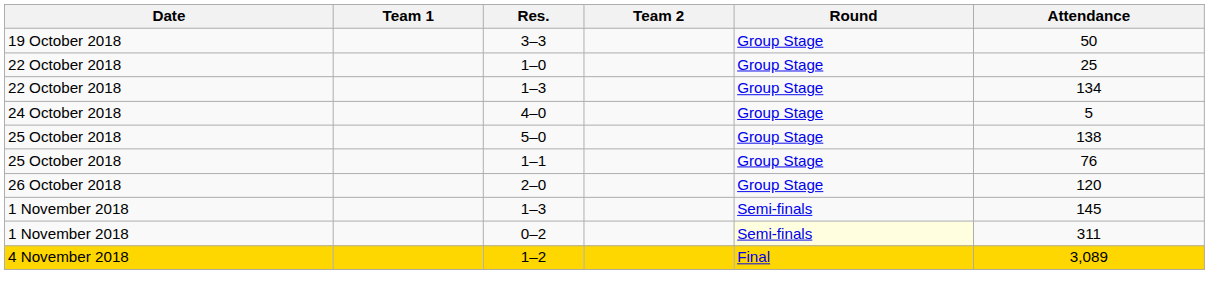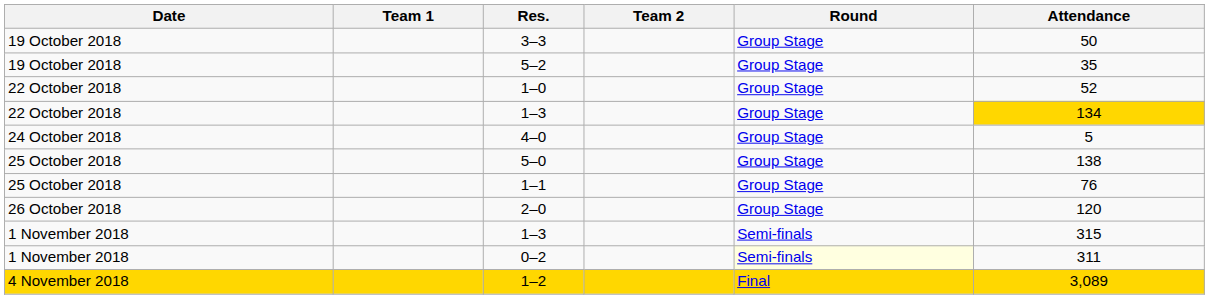+ row: 19 October 2018 | 5–2 | Group Stage | 35
1–0 | Attendance: 25 -> 52
22 October 2018 / 1–3 | Attendance: no background -> gold background
1 November 2018 / 1–3 | Attendance: 145 -> 315
